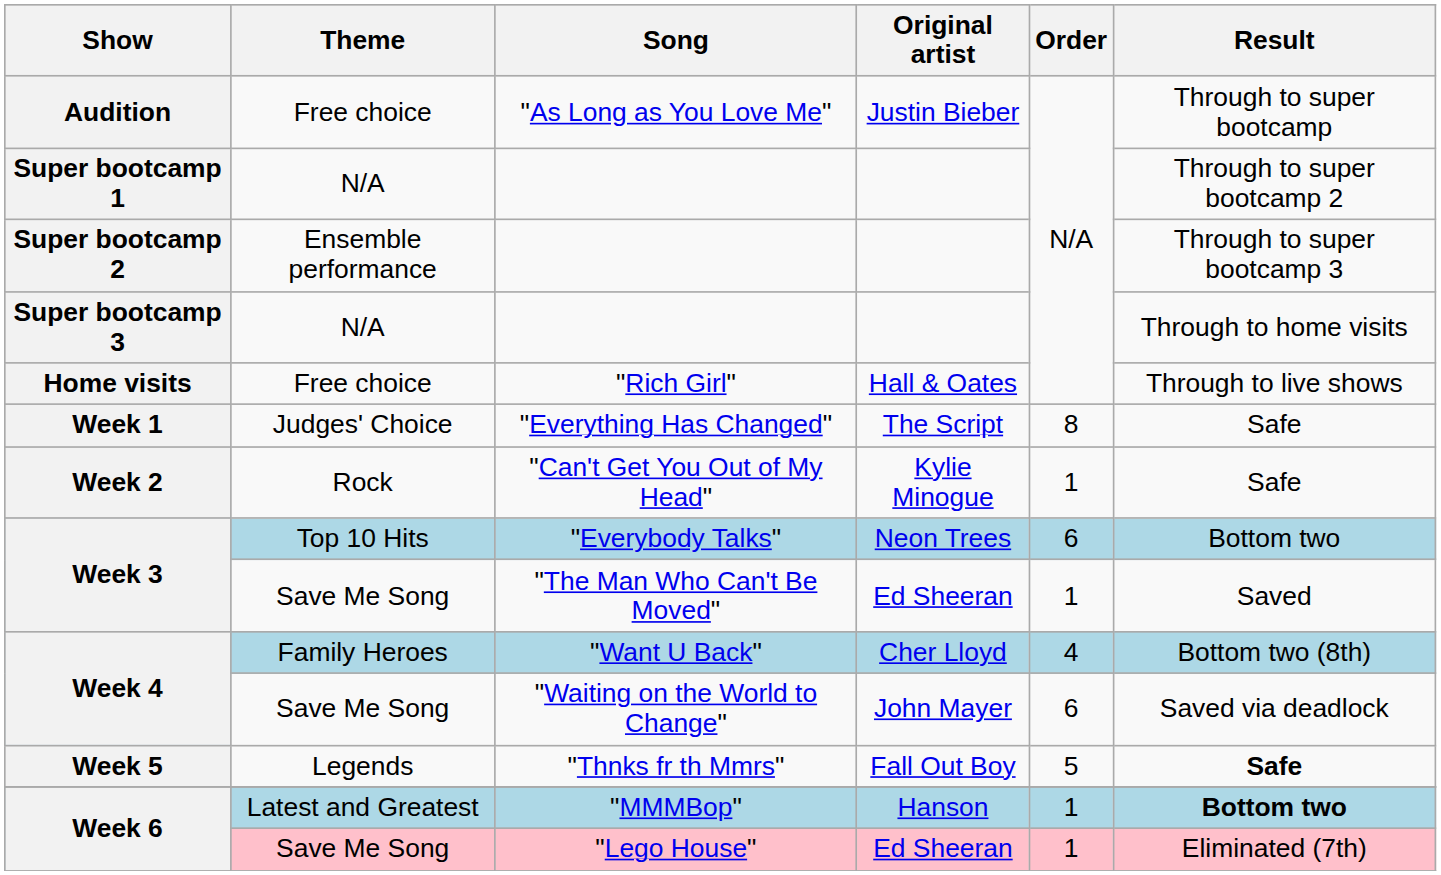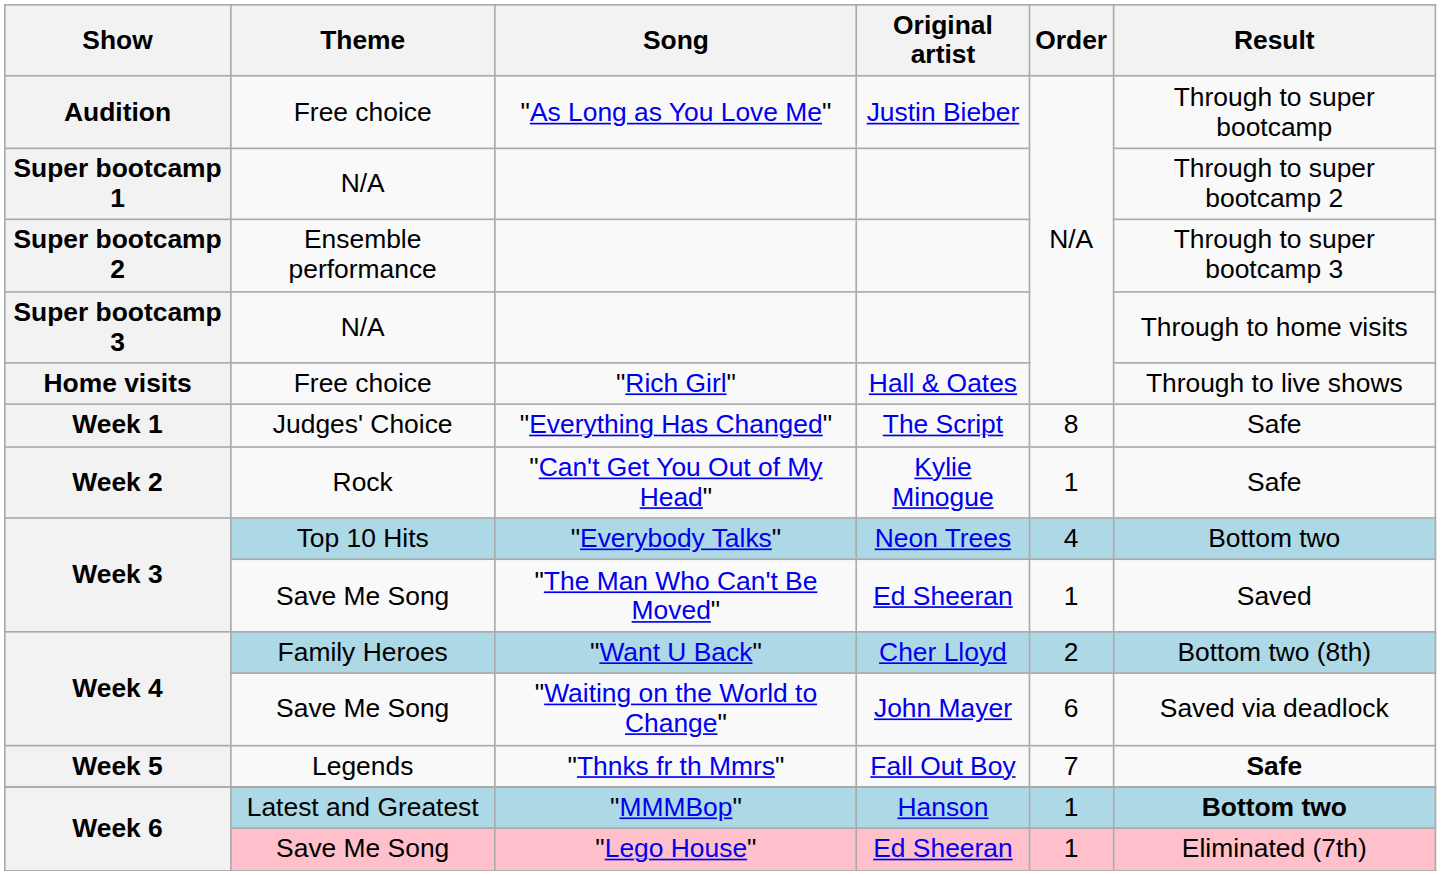"Everybody Talks" | Order: 6 -> 4
"Want U Back" | Order: 4 -> 2
"Thnks fr th Mmrs" | Order: 5 -> 7
